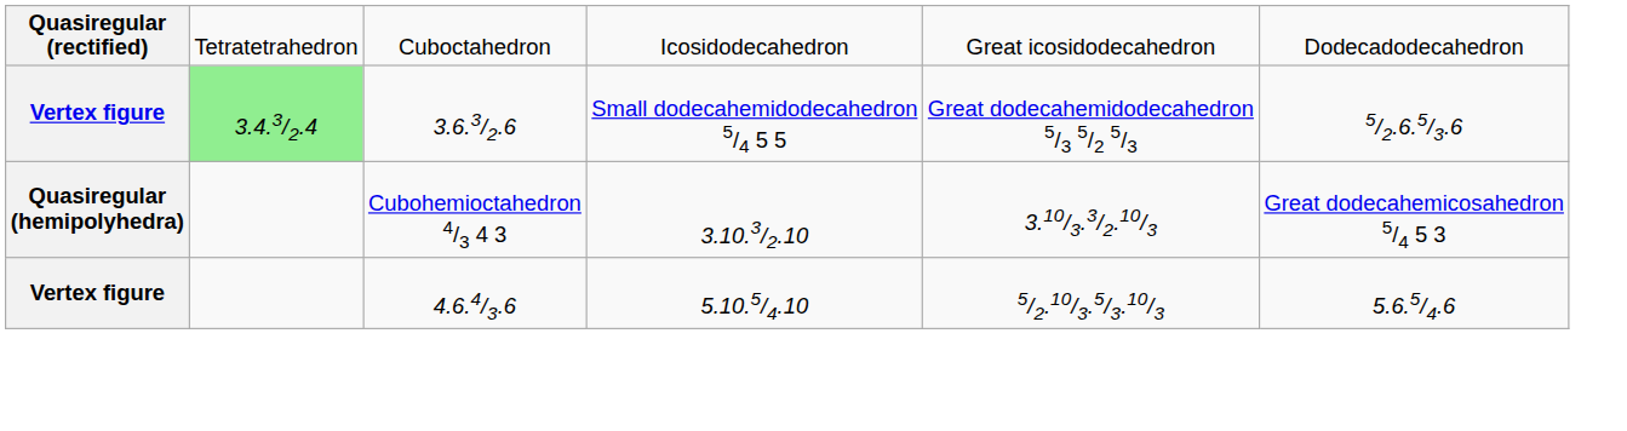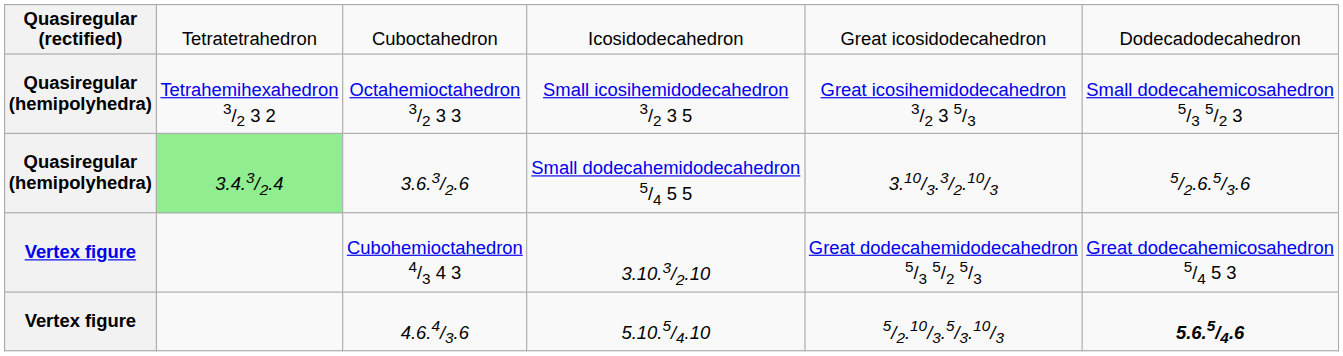+ row: Quasiregular (hemipolyhedra) | Tetrahemihexahedron 3/2 3 2 | Octahemioctahedron 3/2 3 3 | Small icosihemidodecahedron 3/2 3 5 | Great icosihemidodecahedron 3/2 3 5/3 | Small dodecahemicosahedron 5/3 5/2 3
3.6.3/2.6 | column 1: Vertex figure -> Quasiregular (hemipolyhedra)
3.6.3/2.6 | column 5: Great dodecahemidodecahedron 5/3 5/2 5/3 -> 3.10/3.3/2.10/3
Cubohemioctahedron 4/3 4 3 | column 1: Quasiregular (hemipolyhedra) -> Vertex figure
Cubohemioctahedron 4/3 4 3 | column 5: 3.10/3.3/2.10/3 -> Great dodecahemidodecahedron 5/3 5/2 5/3
4.6.4/3.6 | column 6: normal -> bold
